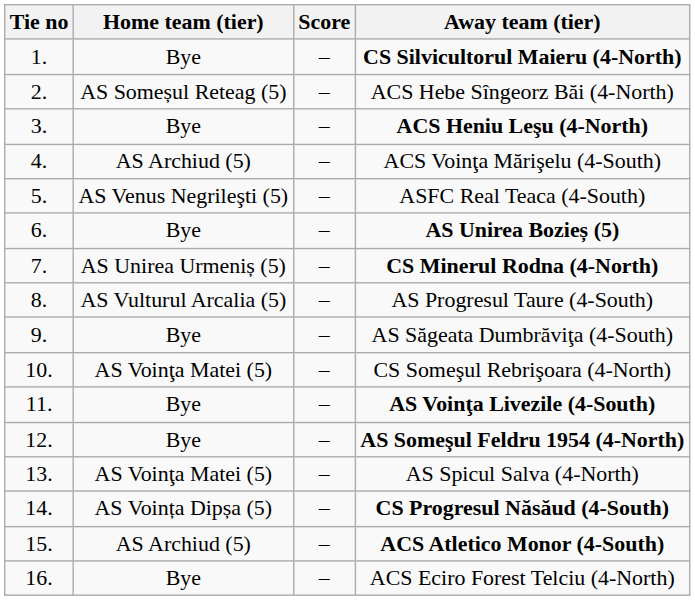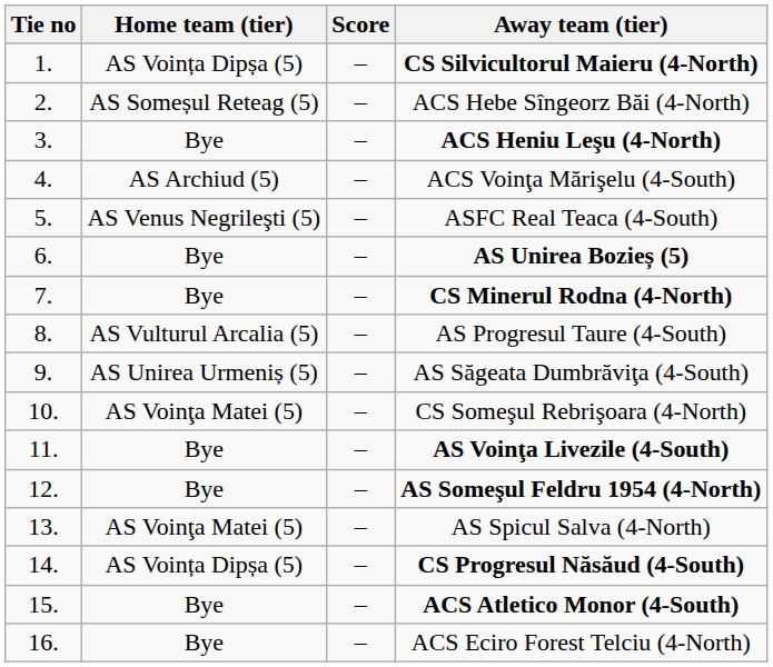CS Silvicultorul Maieru (4-North) | Home team (tier): Bye -> AS Voința Dipșa (5)
CS Minerul Rodna (4-North) | Home team (tier): AS Unirea Urmeniș (5) -> Bye
AS Săgeata Dumbrăviţa (4-South) | Home team (tier): Bye -> AS Unirea Urmeniș (5)
ACS Atletico Monor (4-South) | Home team (tier): AS Archiud (5) -> Bye
